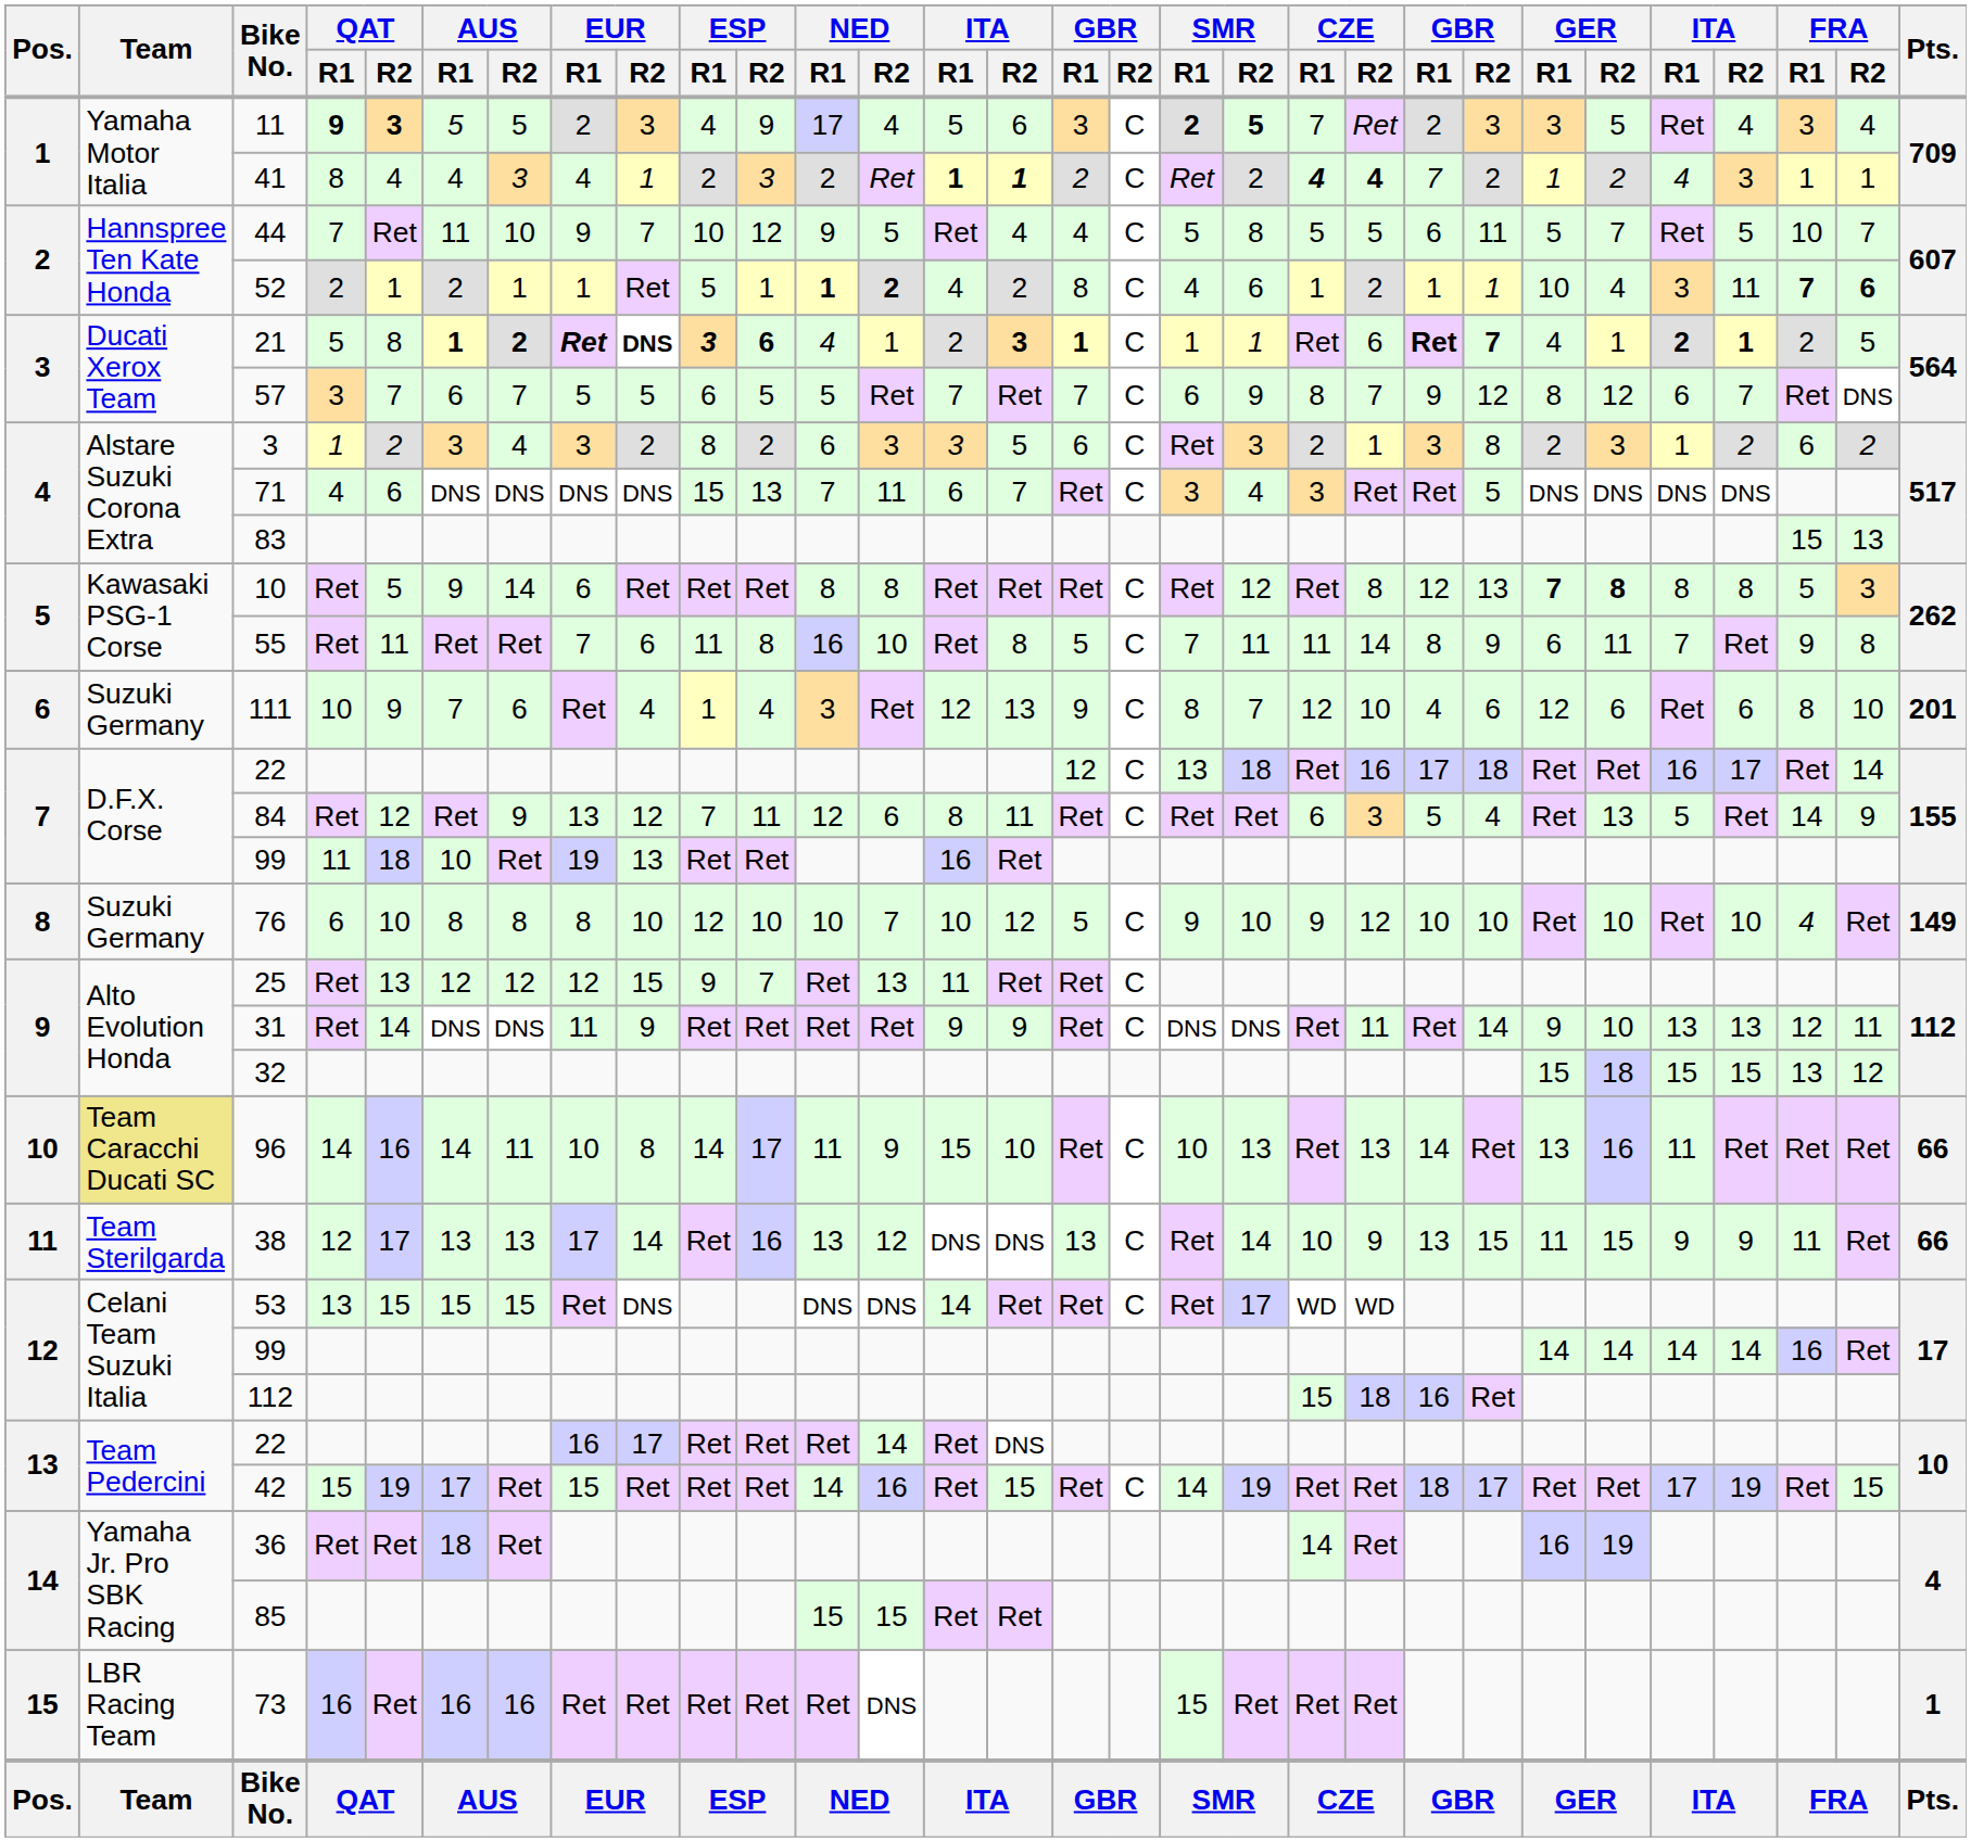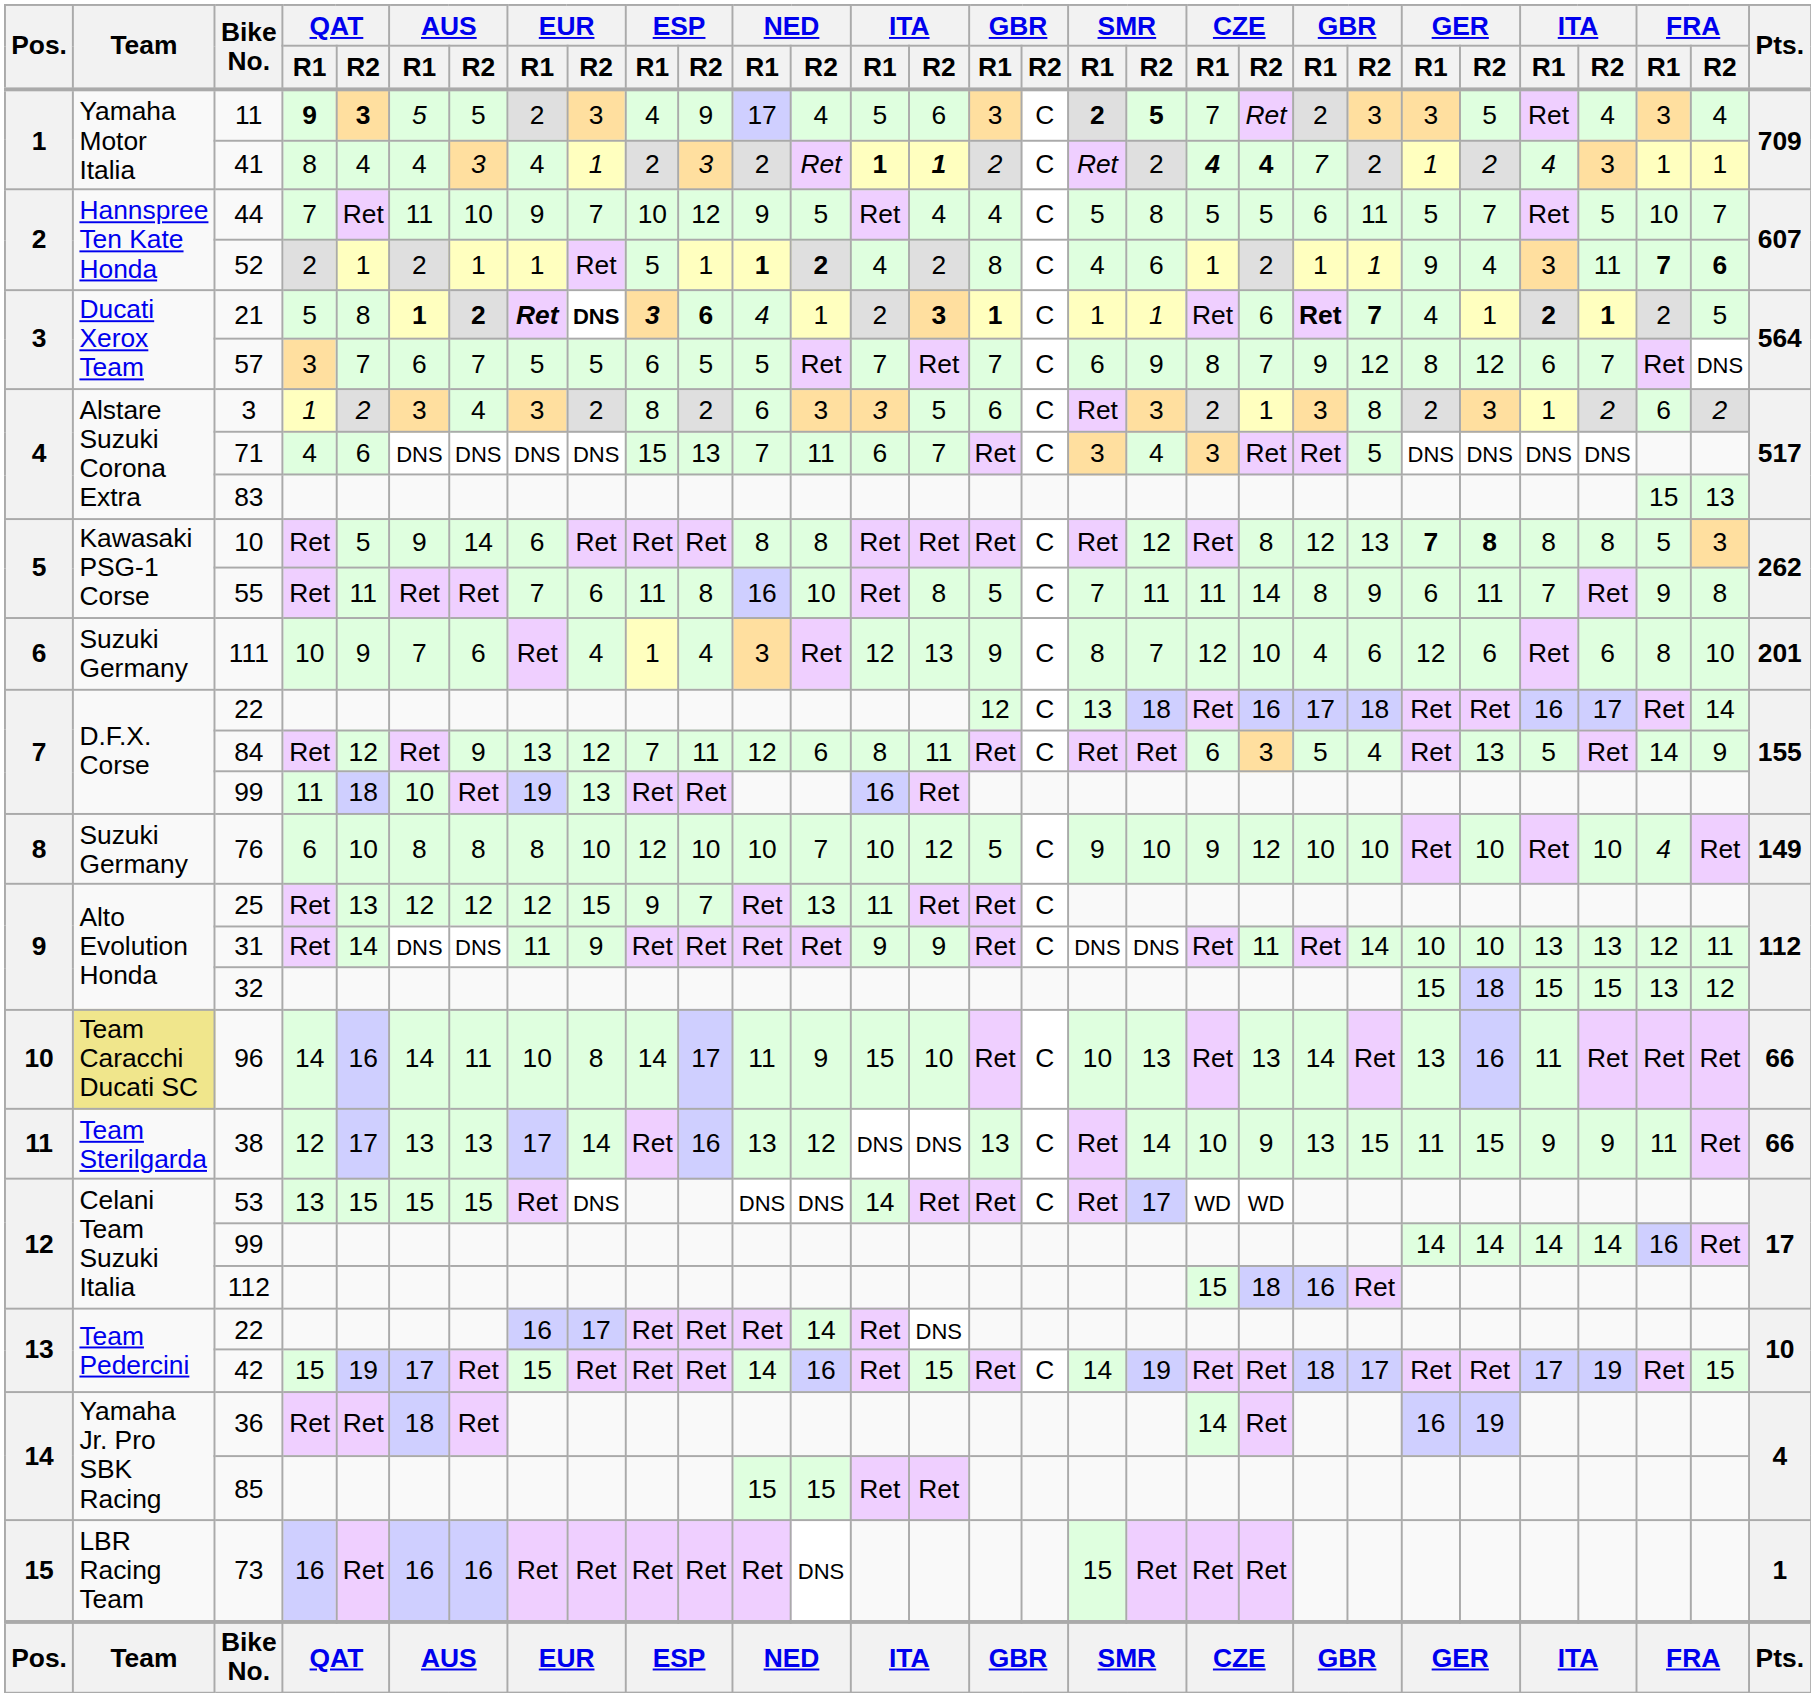52 | GER / R1: 10 -> 9
31 | GER / R1: 9 -> 10
